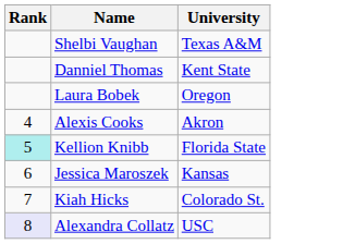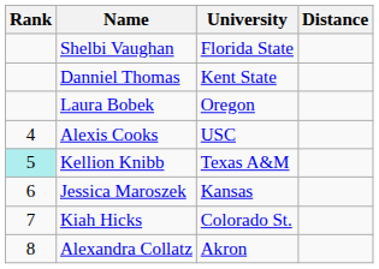+ column: Distance
Shelbi Vaughan | University: Texas A&M -> Florida State
Alexis Cooks | University: Akron -> USC
Kellion Knibb | University: Florida State -> Texas A&M
Alexandra Collatz | Rank: lavender background -> no background
Alexandra Collatz | University: USC -> Akron
